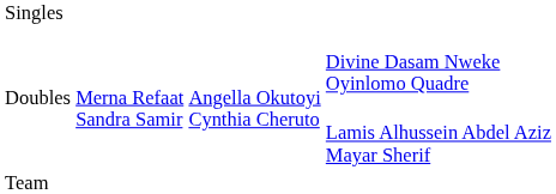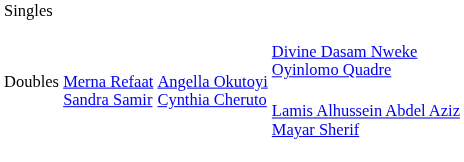- row: Team
